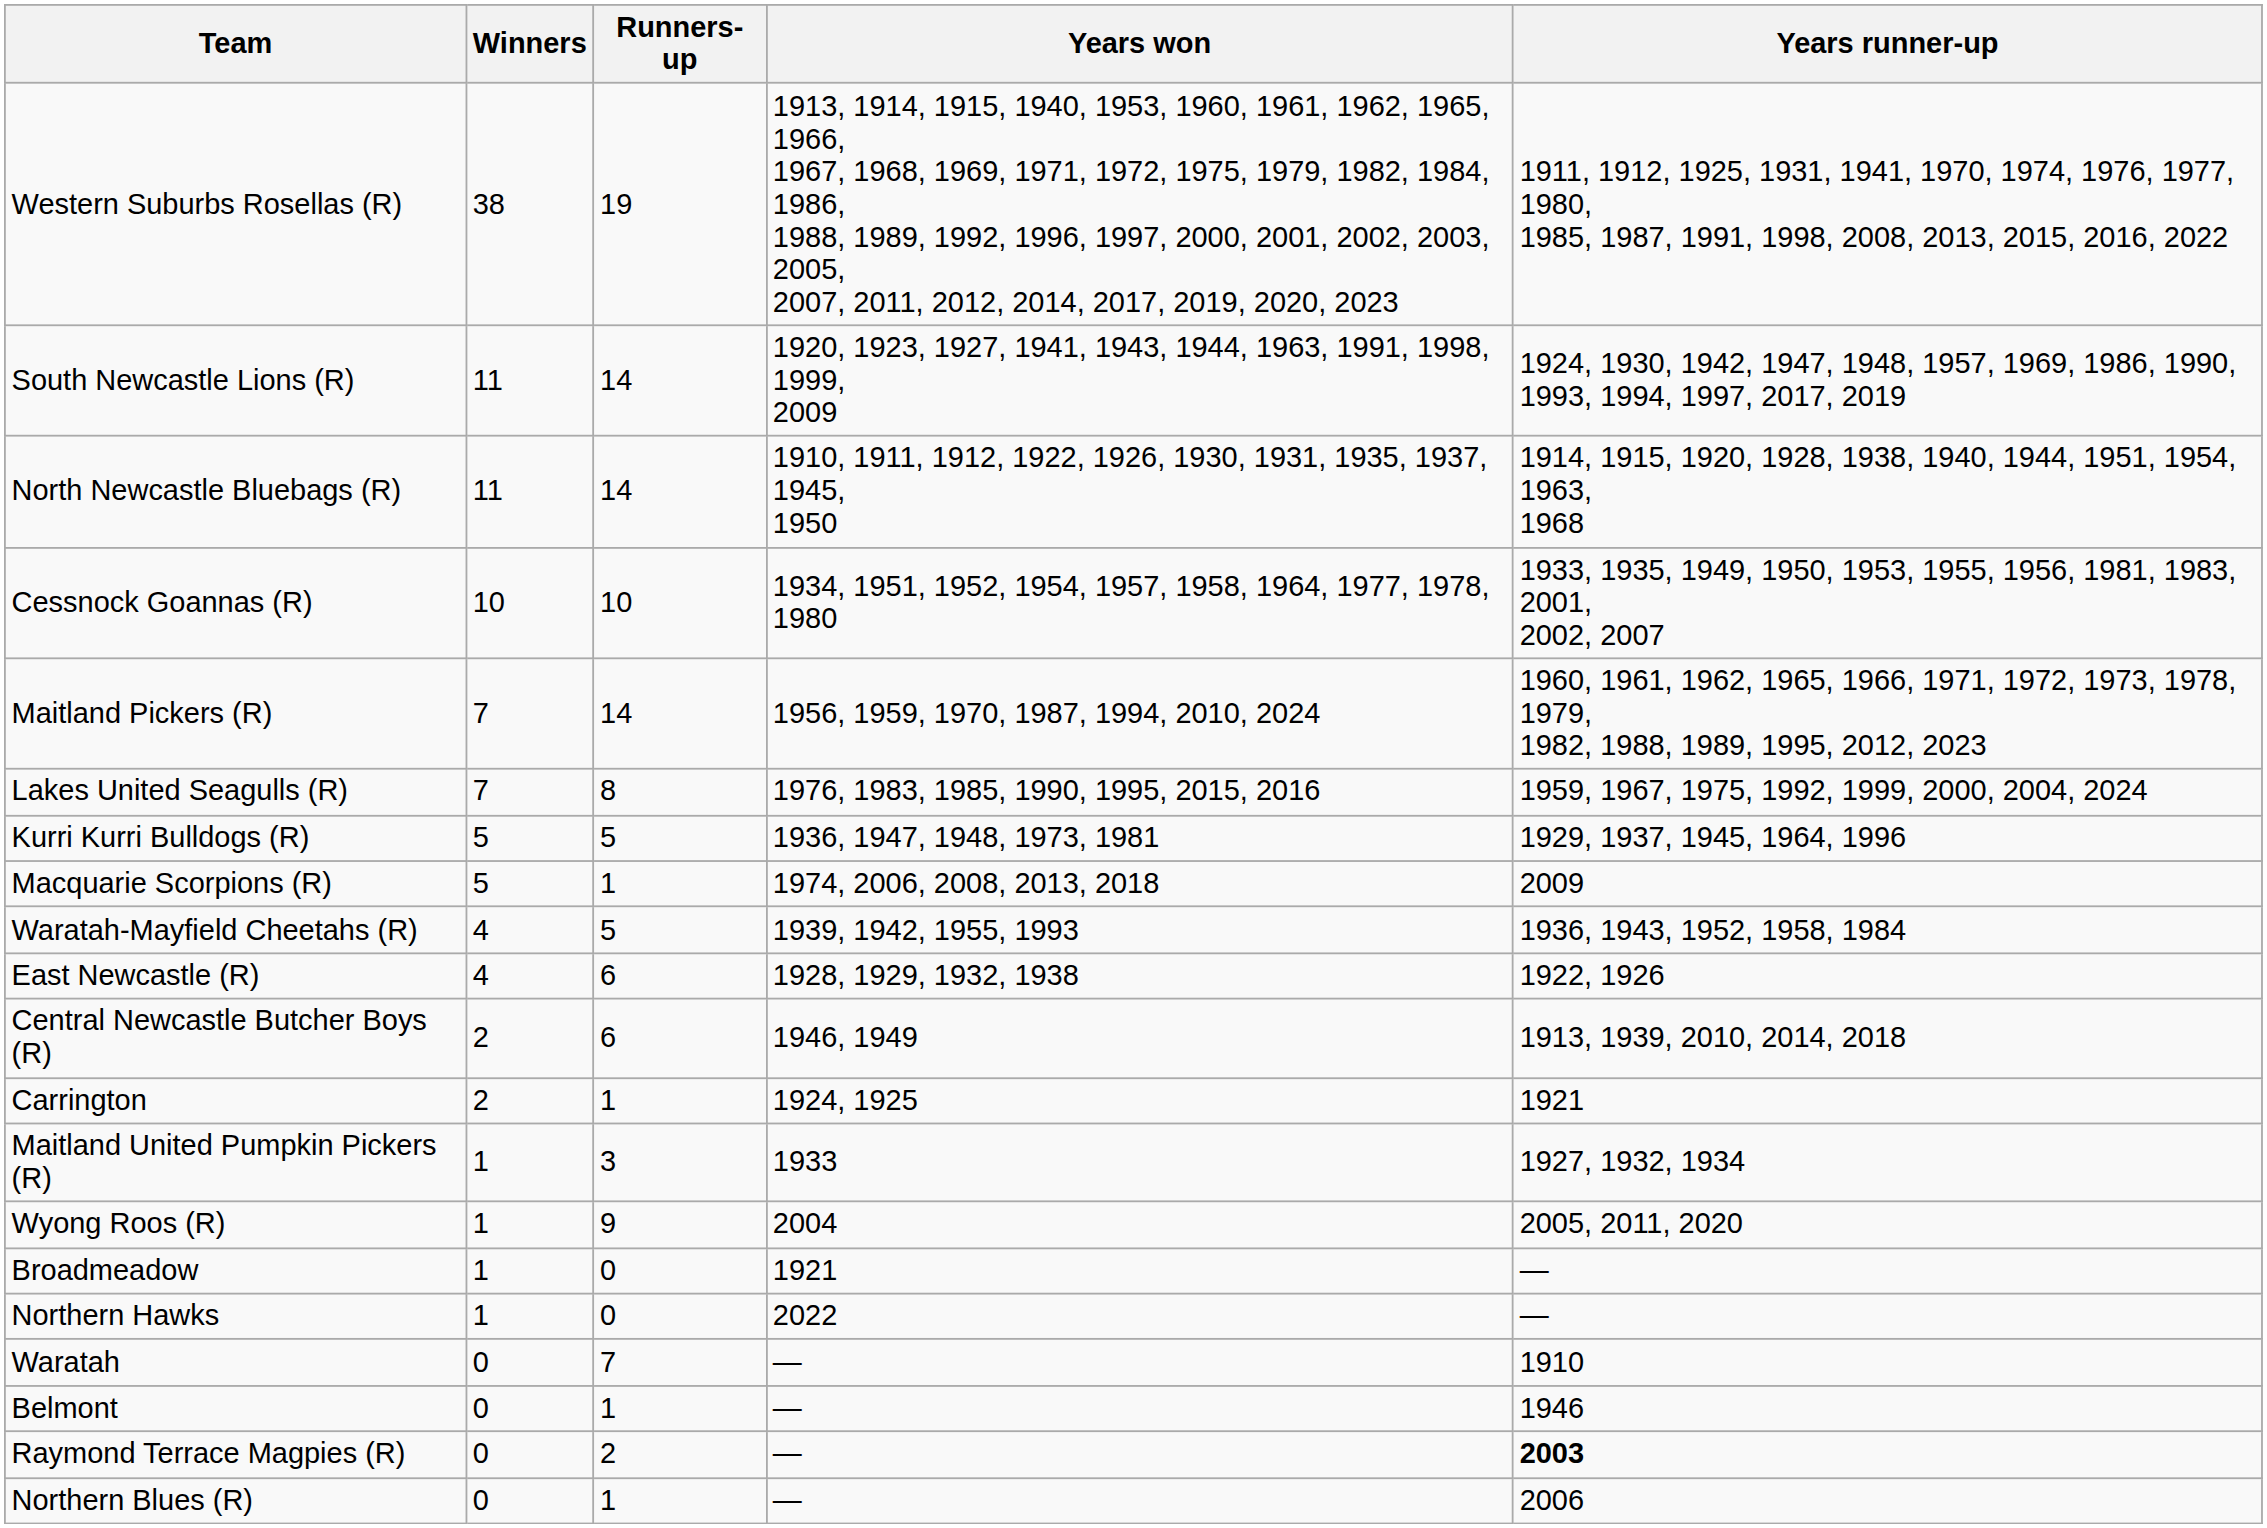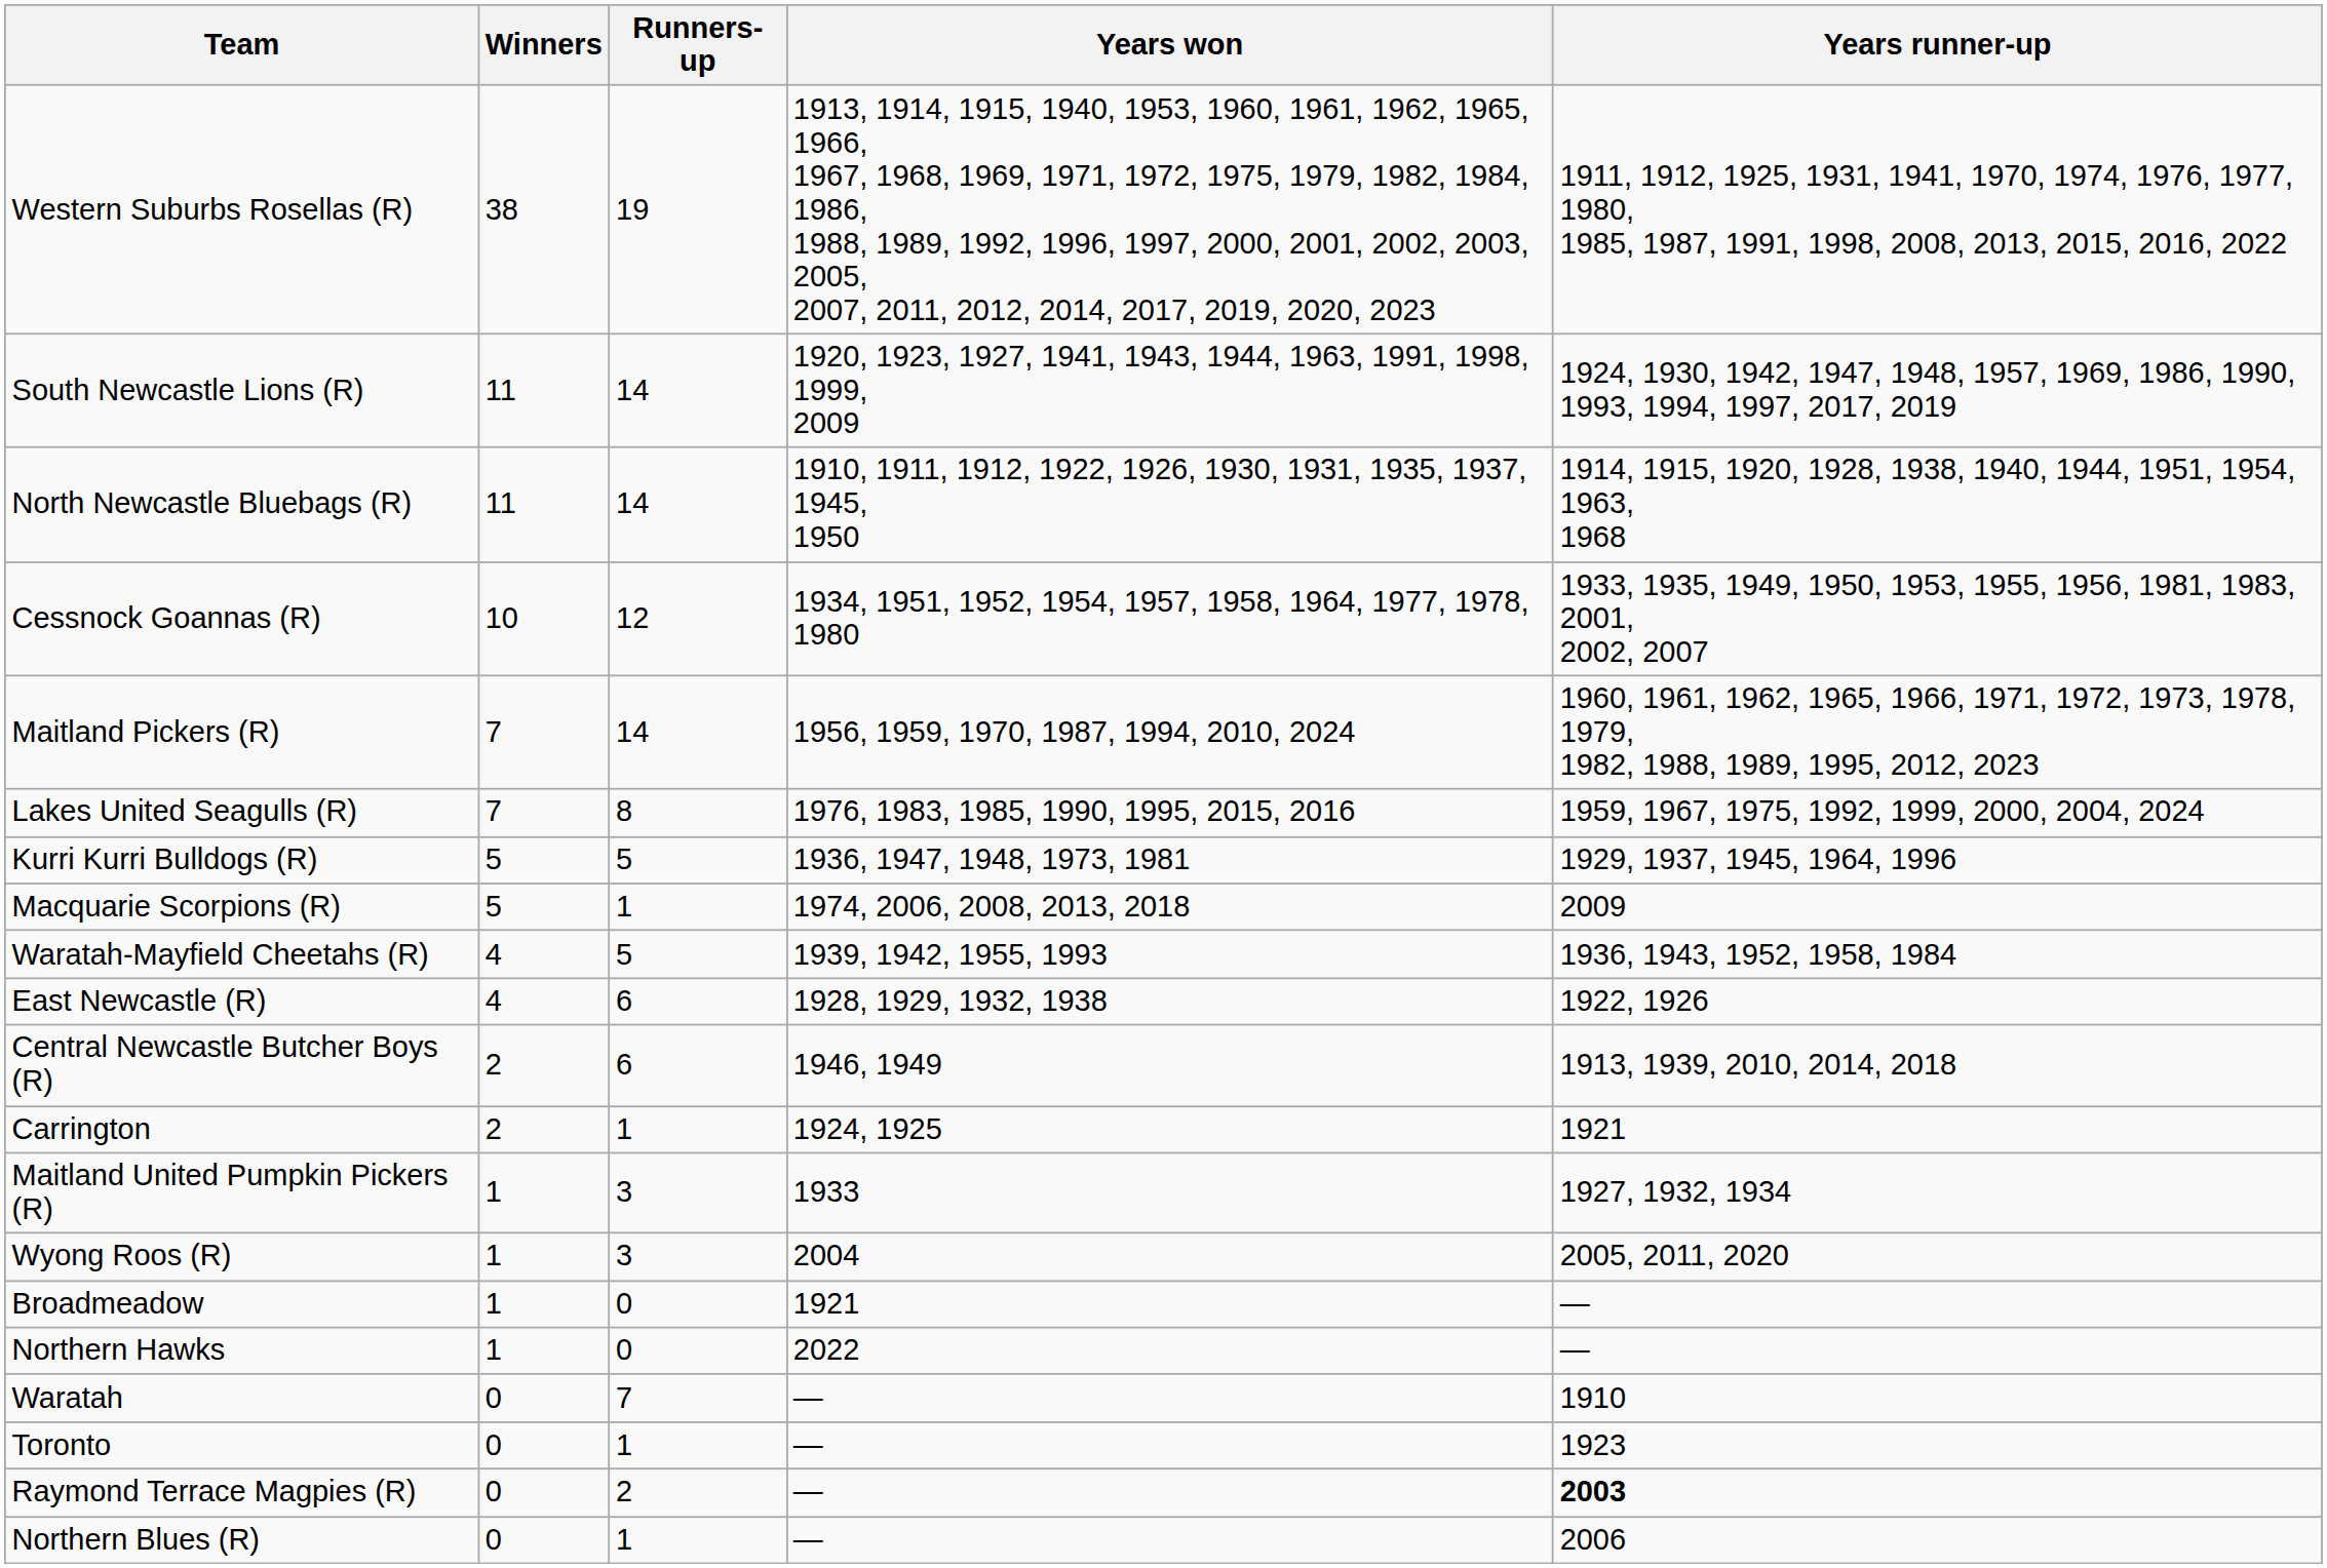Cessnock Goannas (R) | Runners-up: 10 -> 12
Wyong Roos (R) | Runners-up: 9 -> 3
+ row: Toronto | 0 | 1 | — | 1923
- row: Belmont | 0 | 1 | — | 1946
